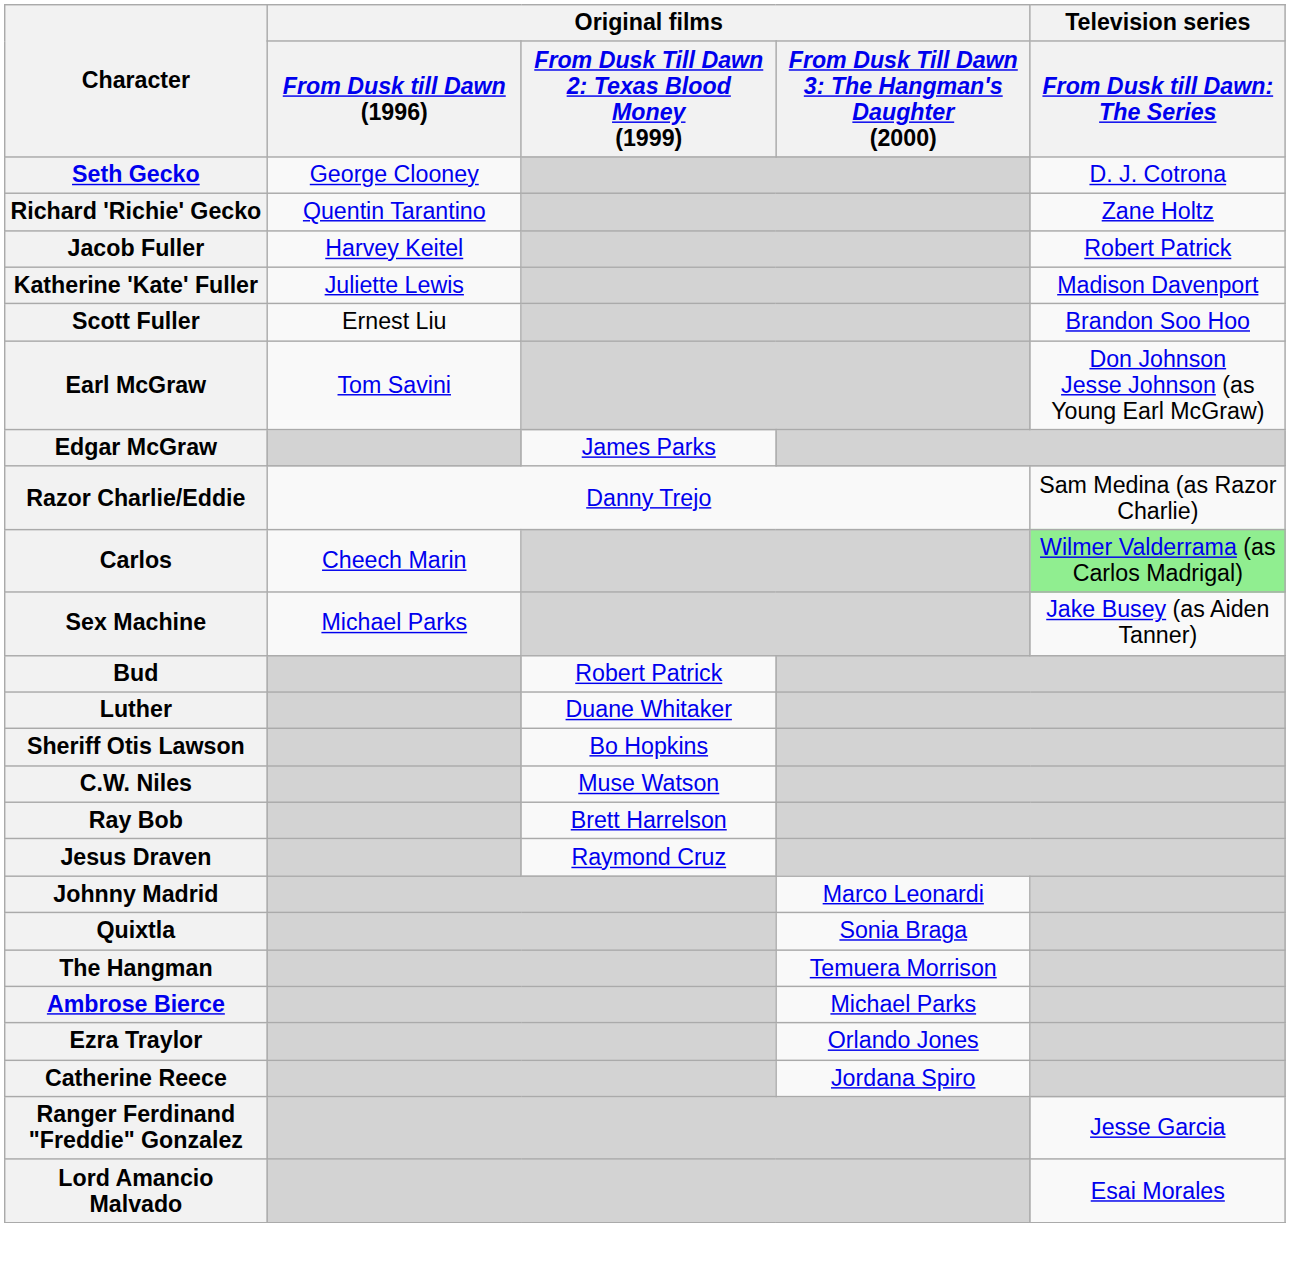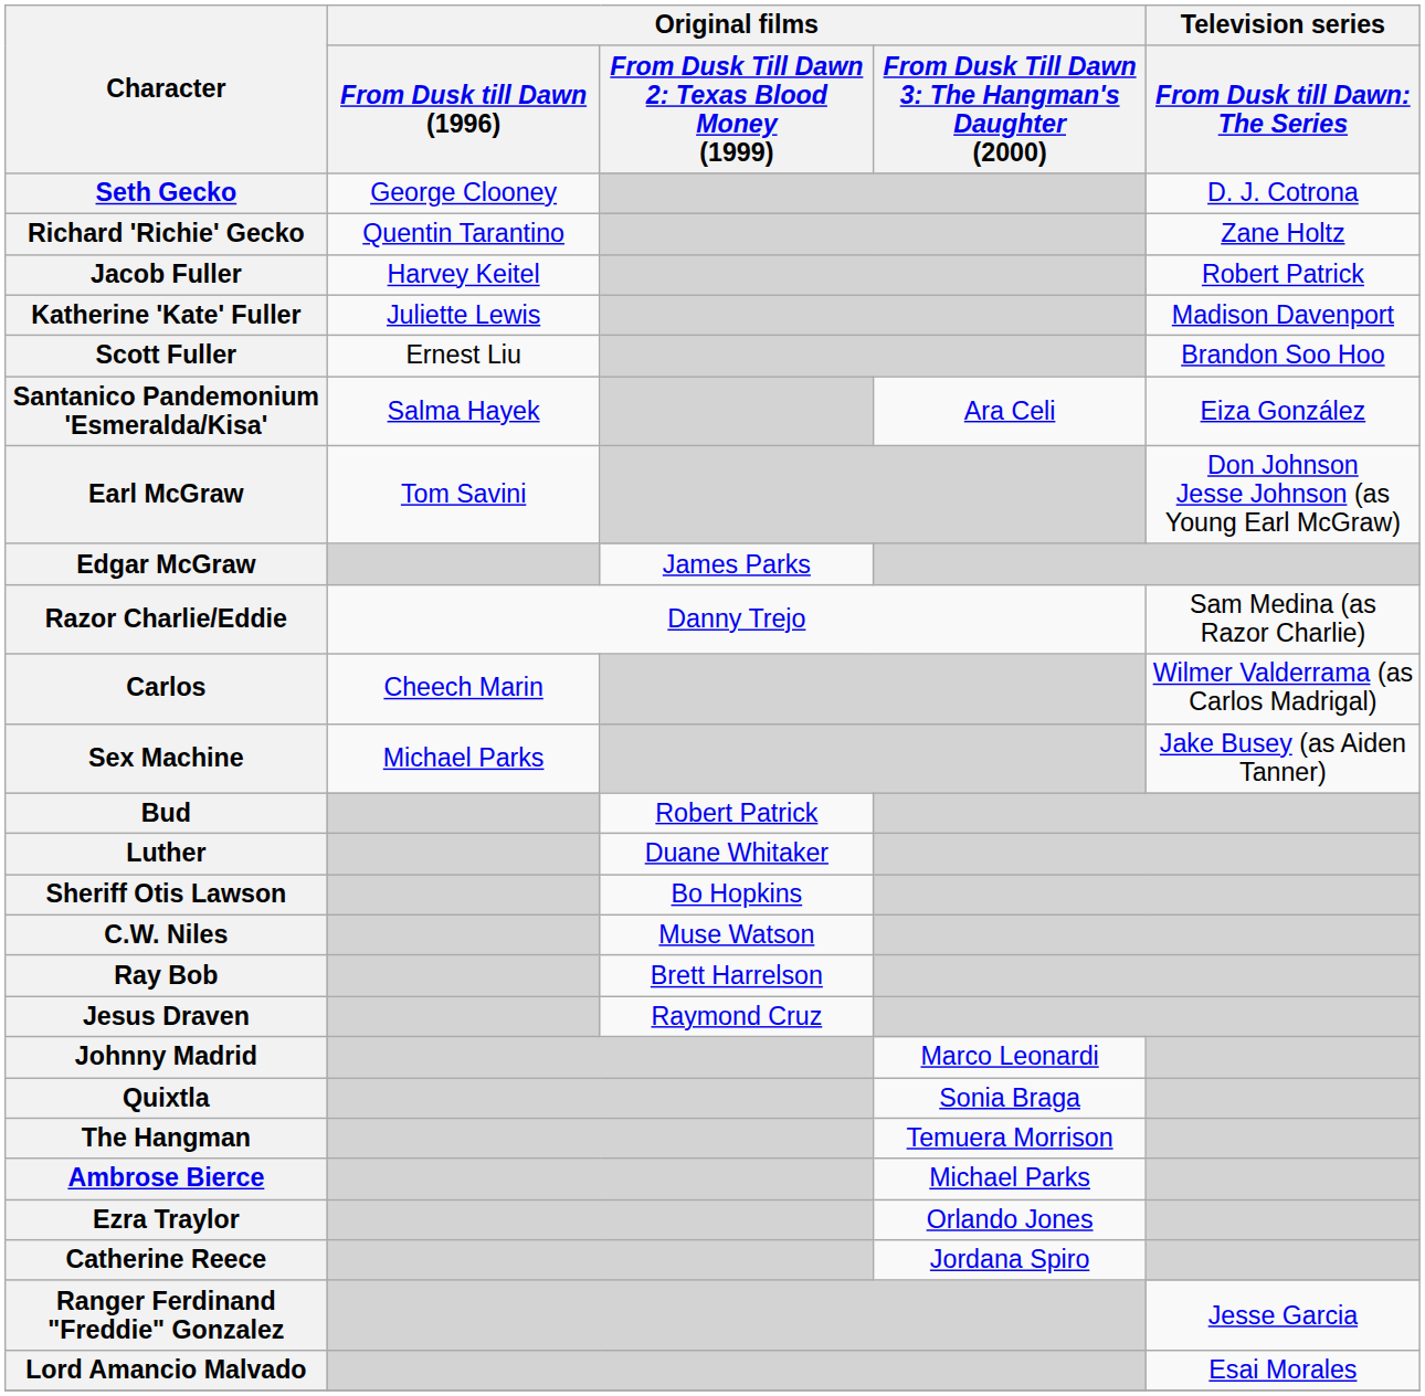+ row: Santanico Pandemonium 'Esmeralda/Kisa' | Salma Hayek | Ara Celi | Eiza González
Carlos | column 5: lightgreen background -> no background
